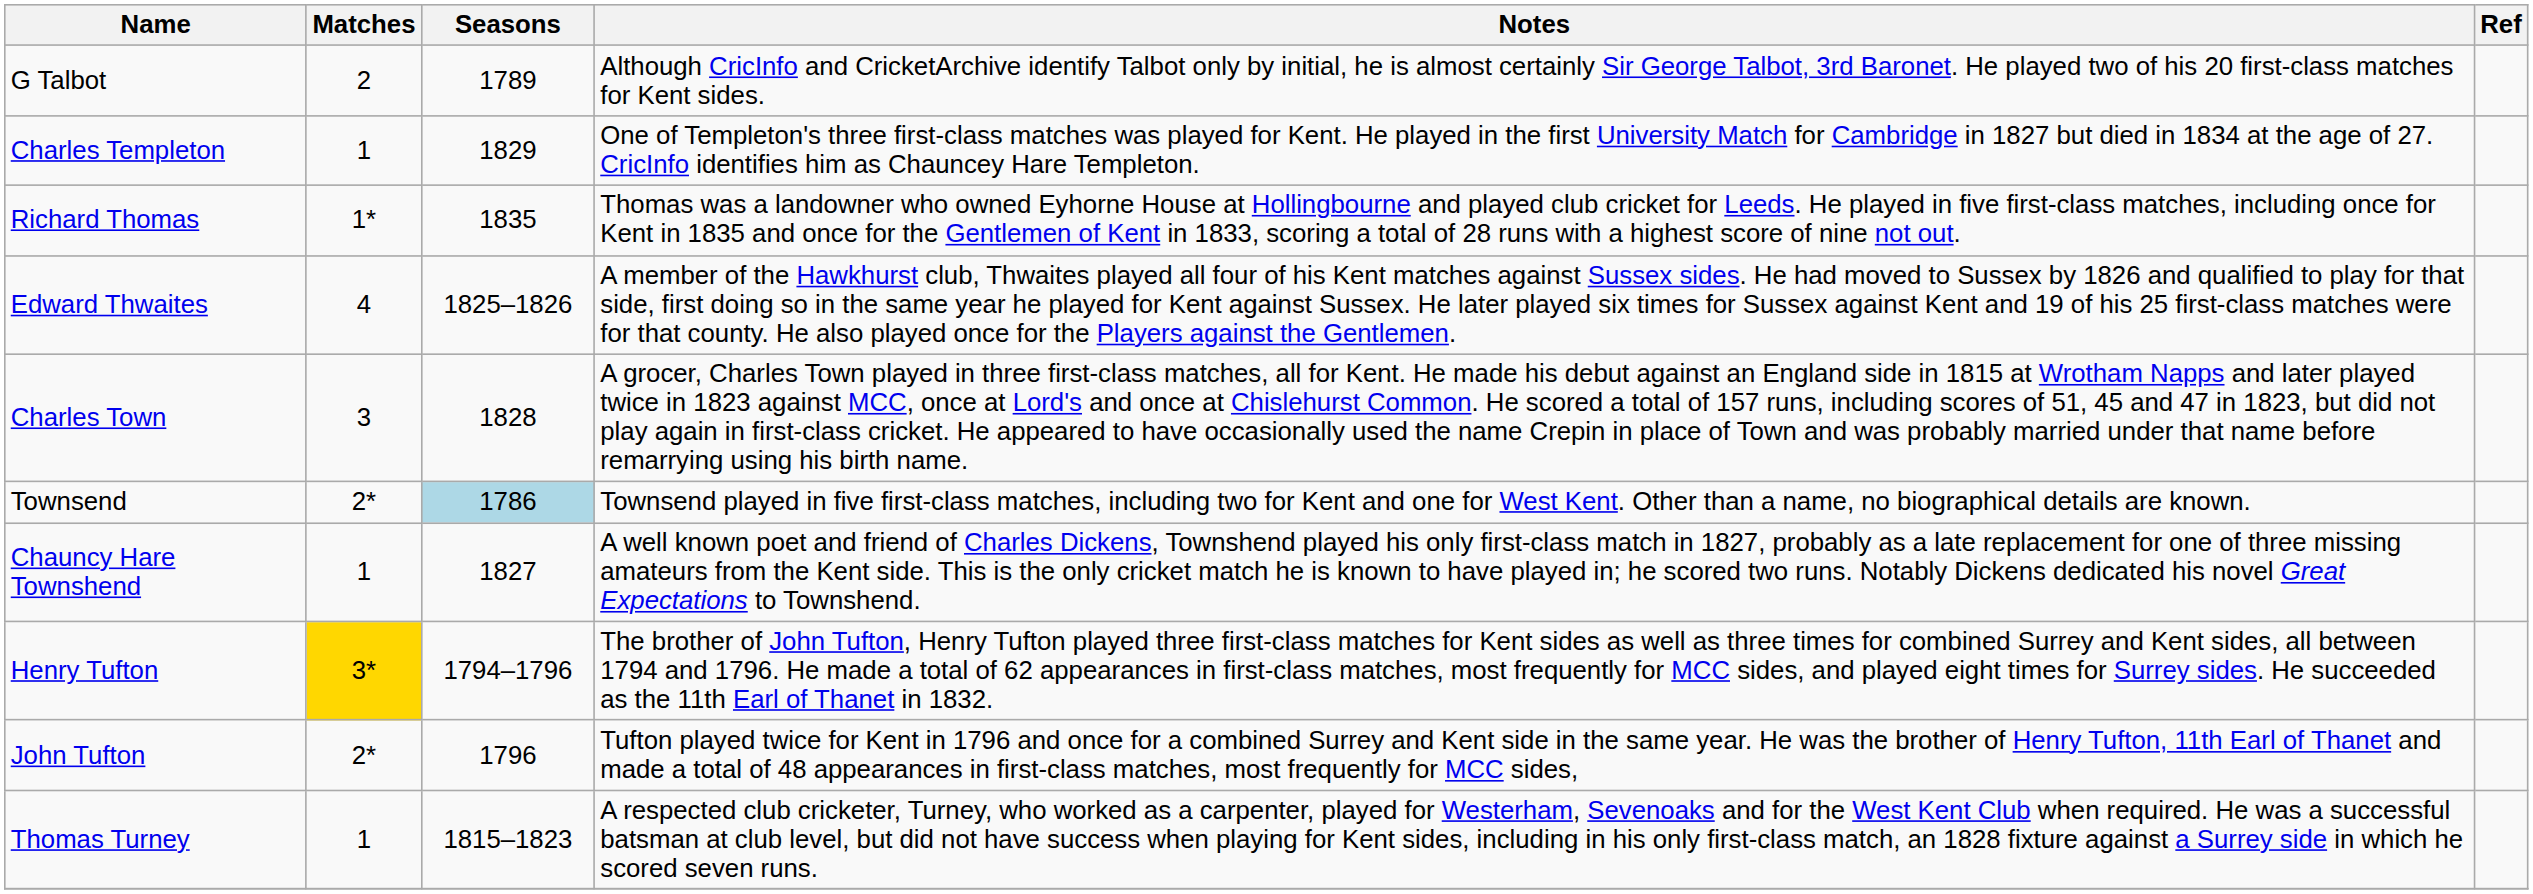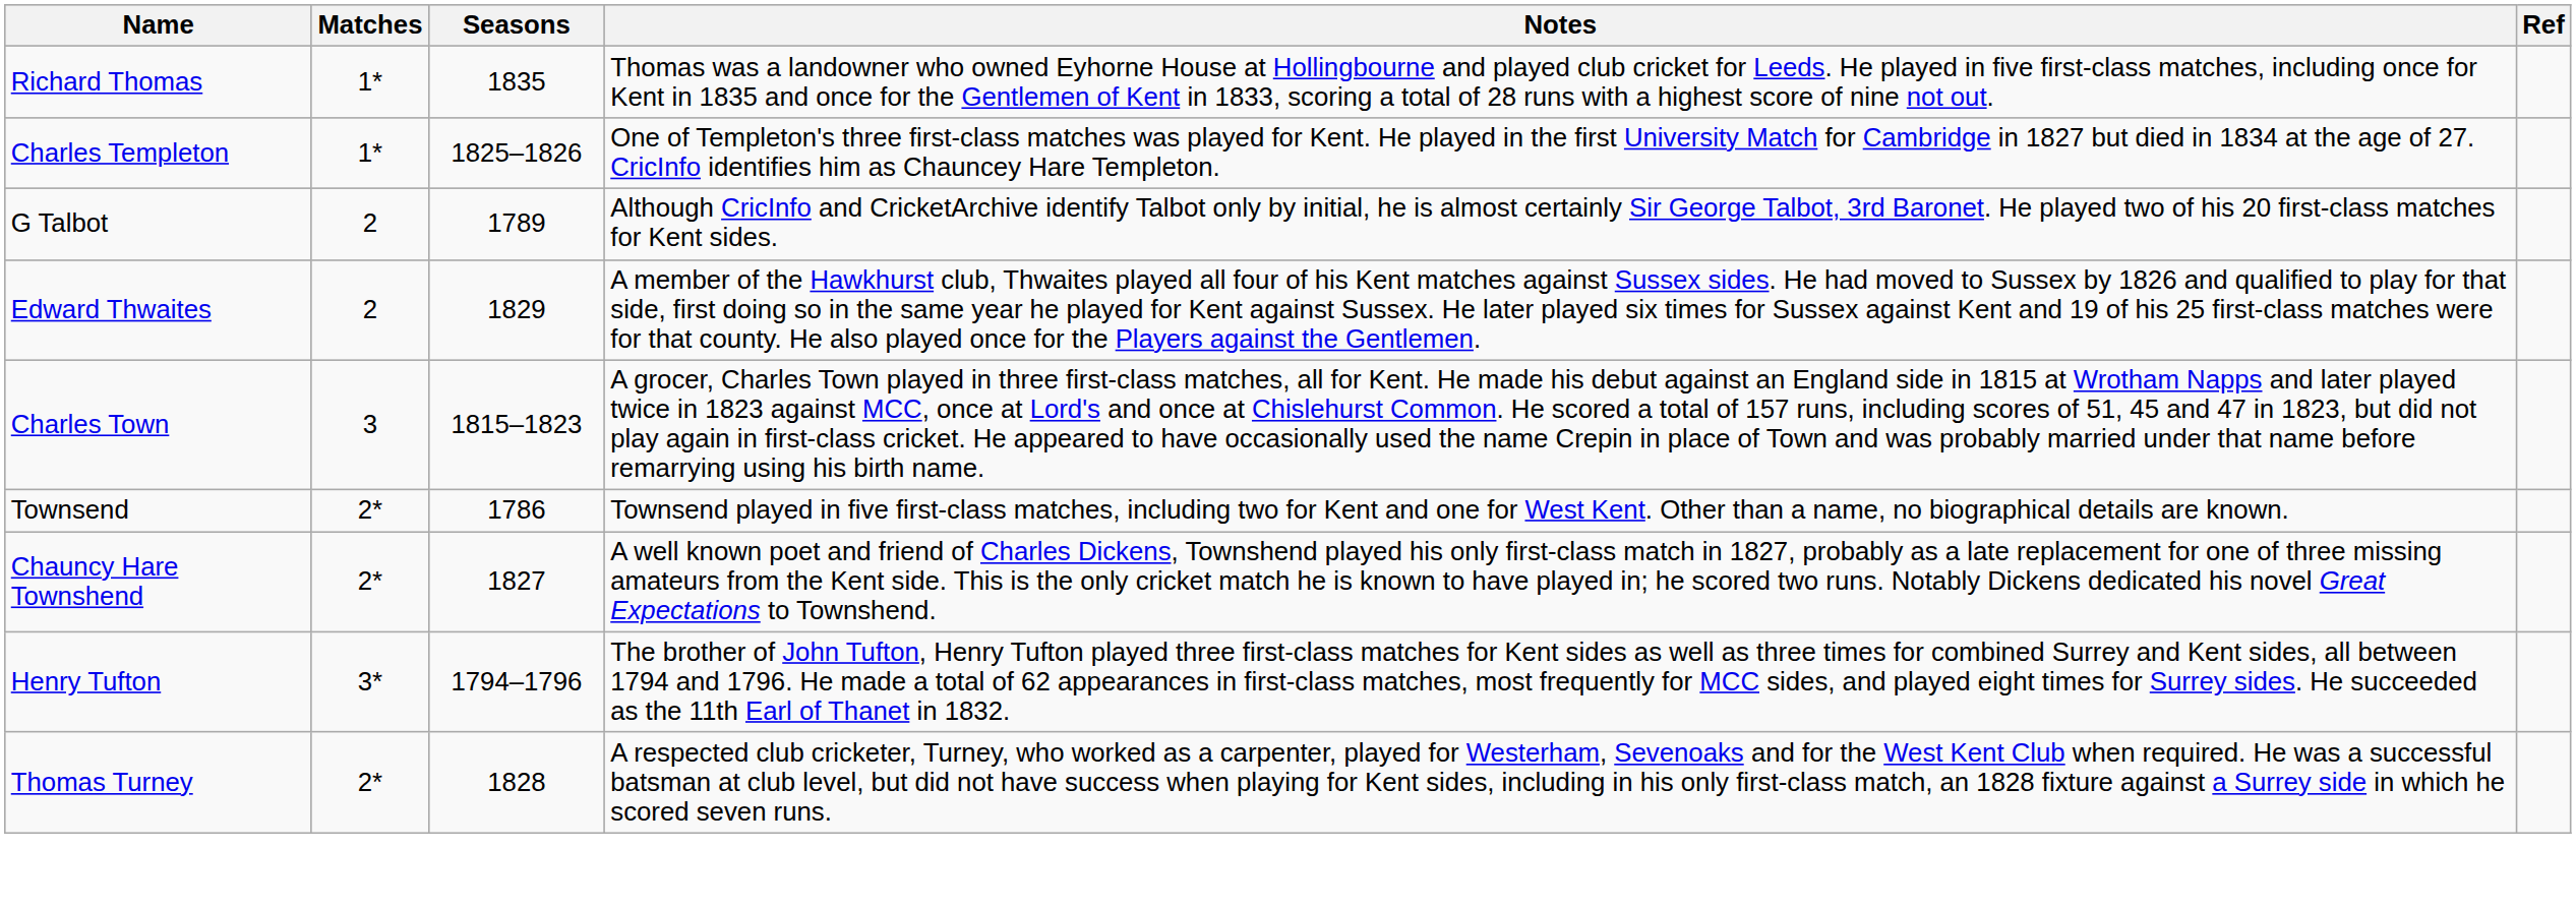rows swapped: G Talbot <-> Richard Thomas
Charles Templeton | Matches: 1 -> 1*
Charles Templeton | Seasons: 1829 -> 1825–1826
Edward Thwaites | Matches: 4 -> 2
Edward Thwaites | Seasons: 1825–1826 -> 1829
Charles Town | Seasons: 1828 -> 1815–1823
Townsend | Seasons: lightblue background -> no background
Chauncy Hare Townshend | Matches: 1 -> 2*
Henry Tufton | Matches: gold background -> no background
- row: John Tufton | 2* | 1796 | Tufton played twice for Kent in 1796 and once for a combined Surrey and Kent side in the same year. He was the brother of Henry Tufton, 11th Earl of Thanet and made a total of 48 appearances in first-class matches, most frequently for MCC sides,
Thomas Turney | Matches: 1 -> 2*
Thomas Turney | Seasons: 1815–1823 -> 1828
